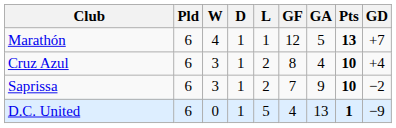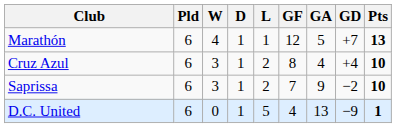columns swapped: GD <-> Pts
